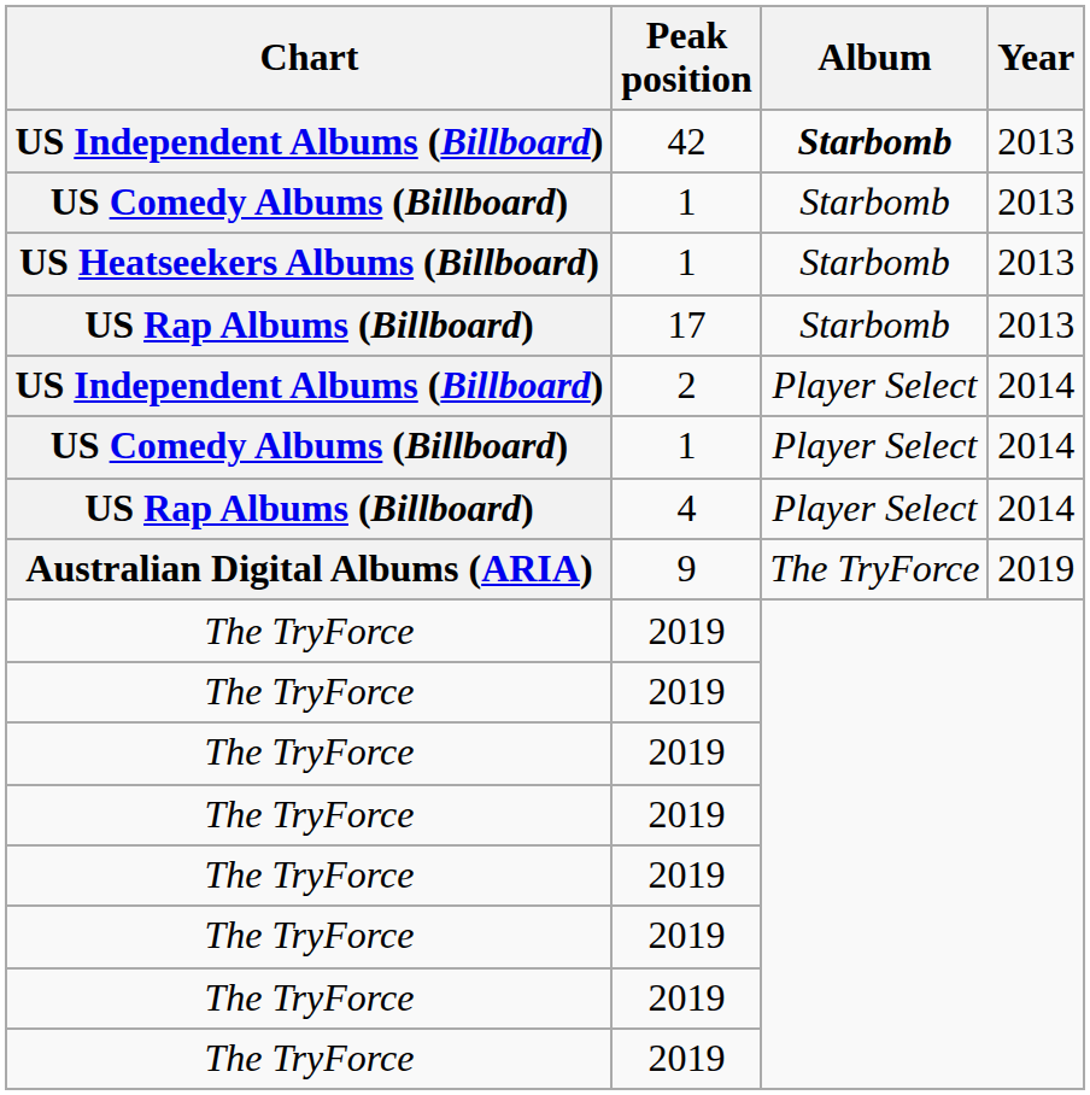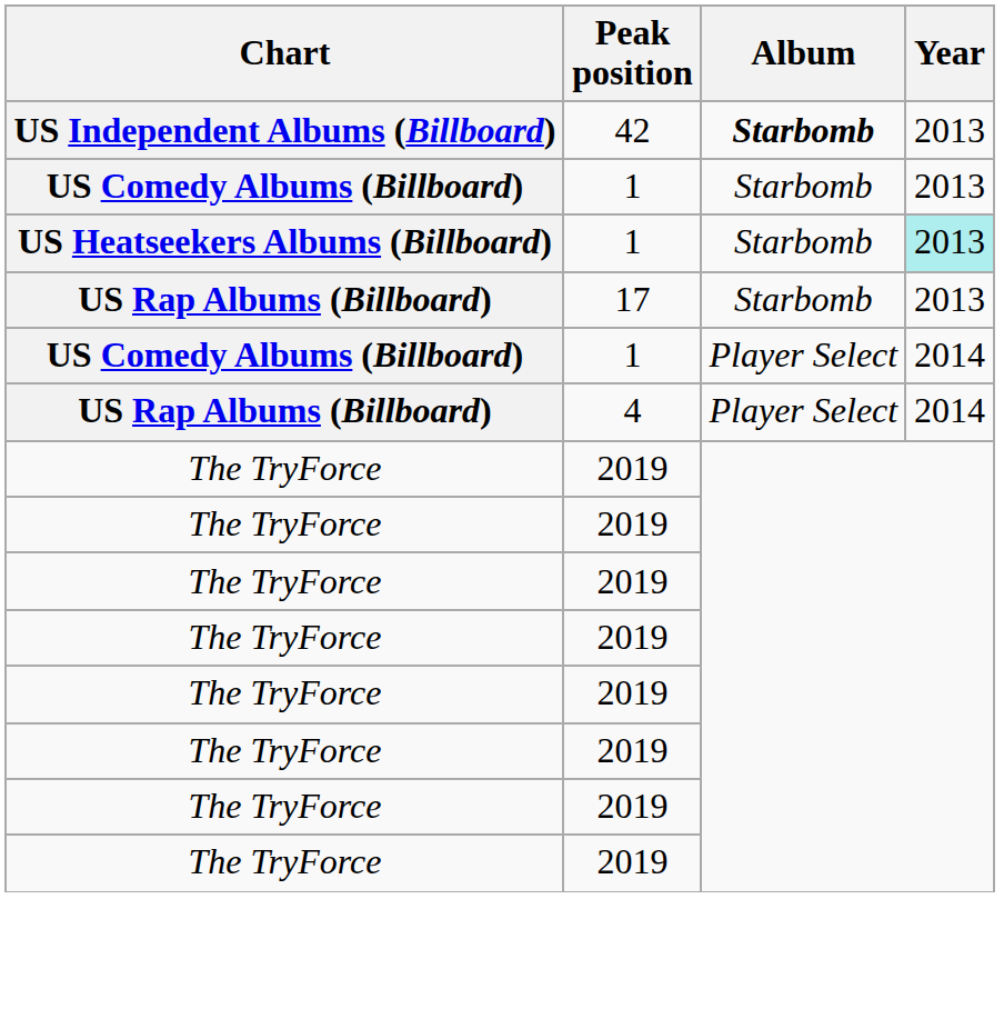US Heatseekers Albums (Billboard) / 1 | Year: no background -> paleturquoise background
- row: US Independent Albums (Billboard) | 2 | Player Select | 2014
- row: Australian Digital Albums (ARIA) | 9 | The TryForce | 2019
